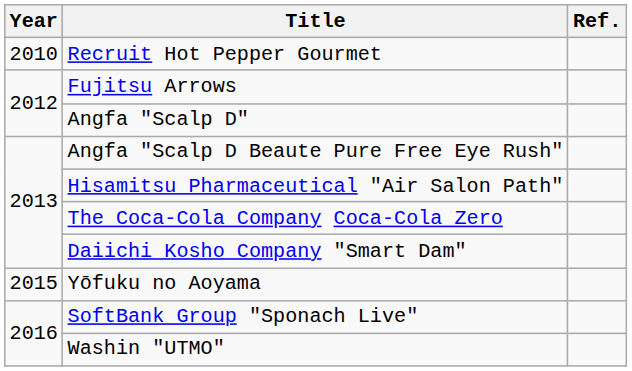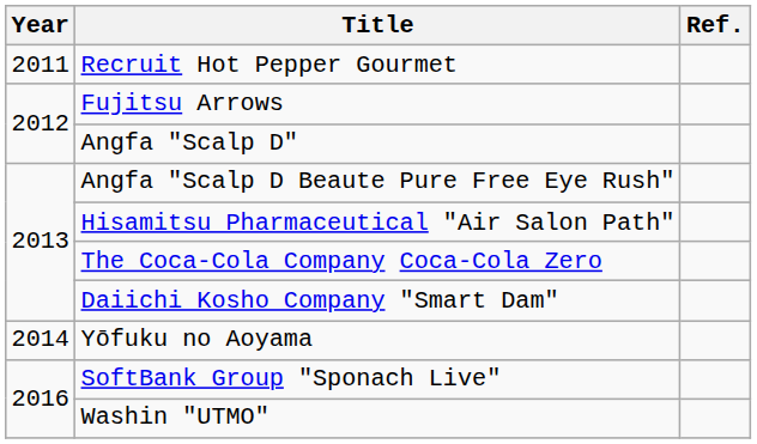Recruit Hot Pepper Gourmet | Year: 2010 -> 2011
Yōfuku no Aoyama | Year: 2015 -> 2014
